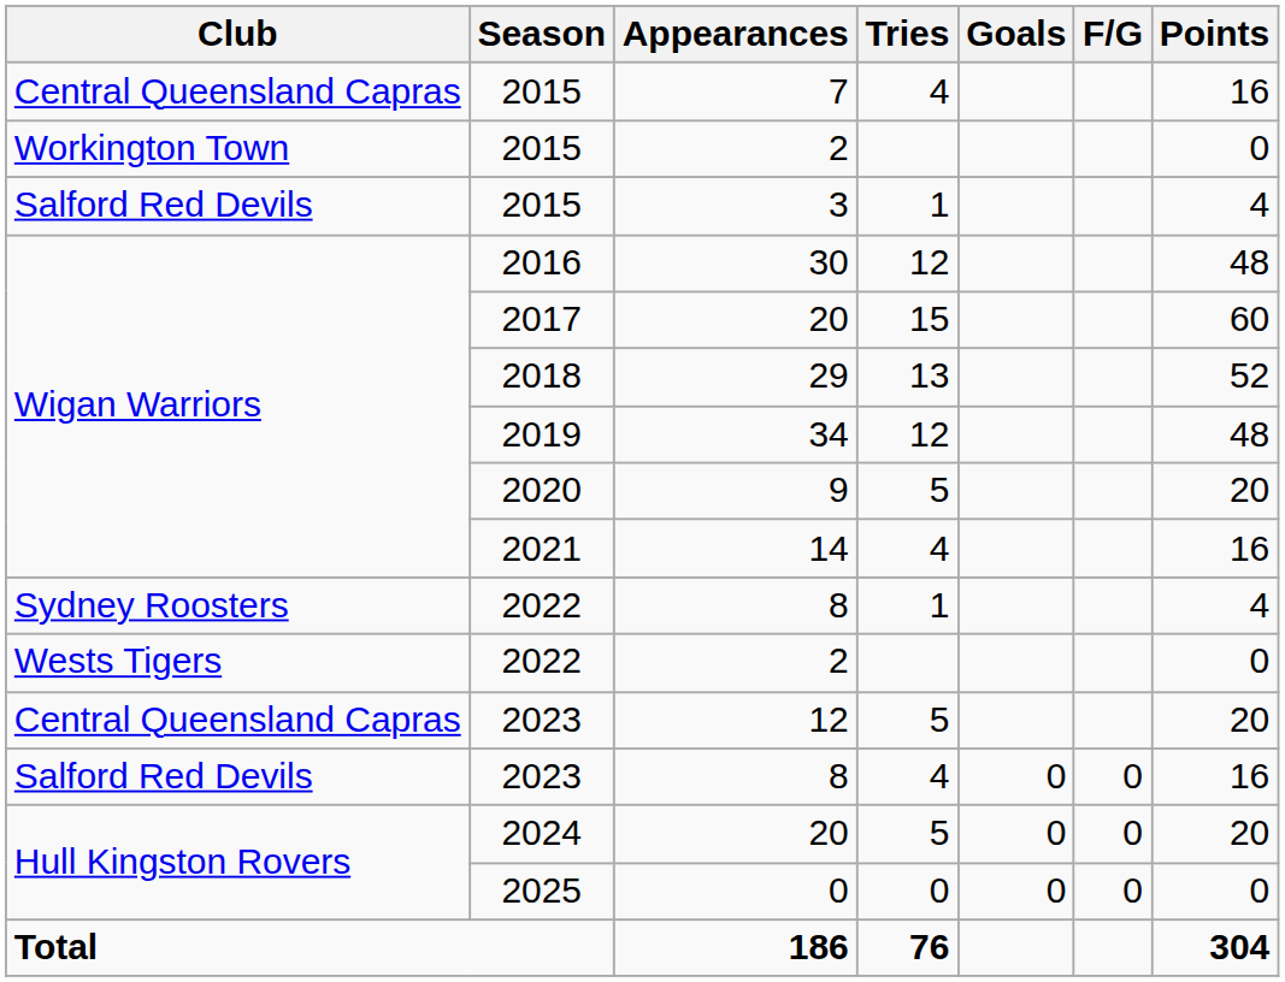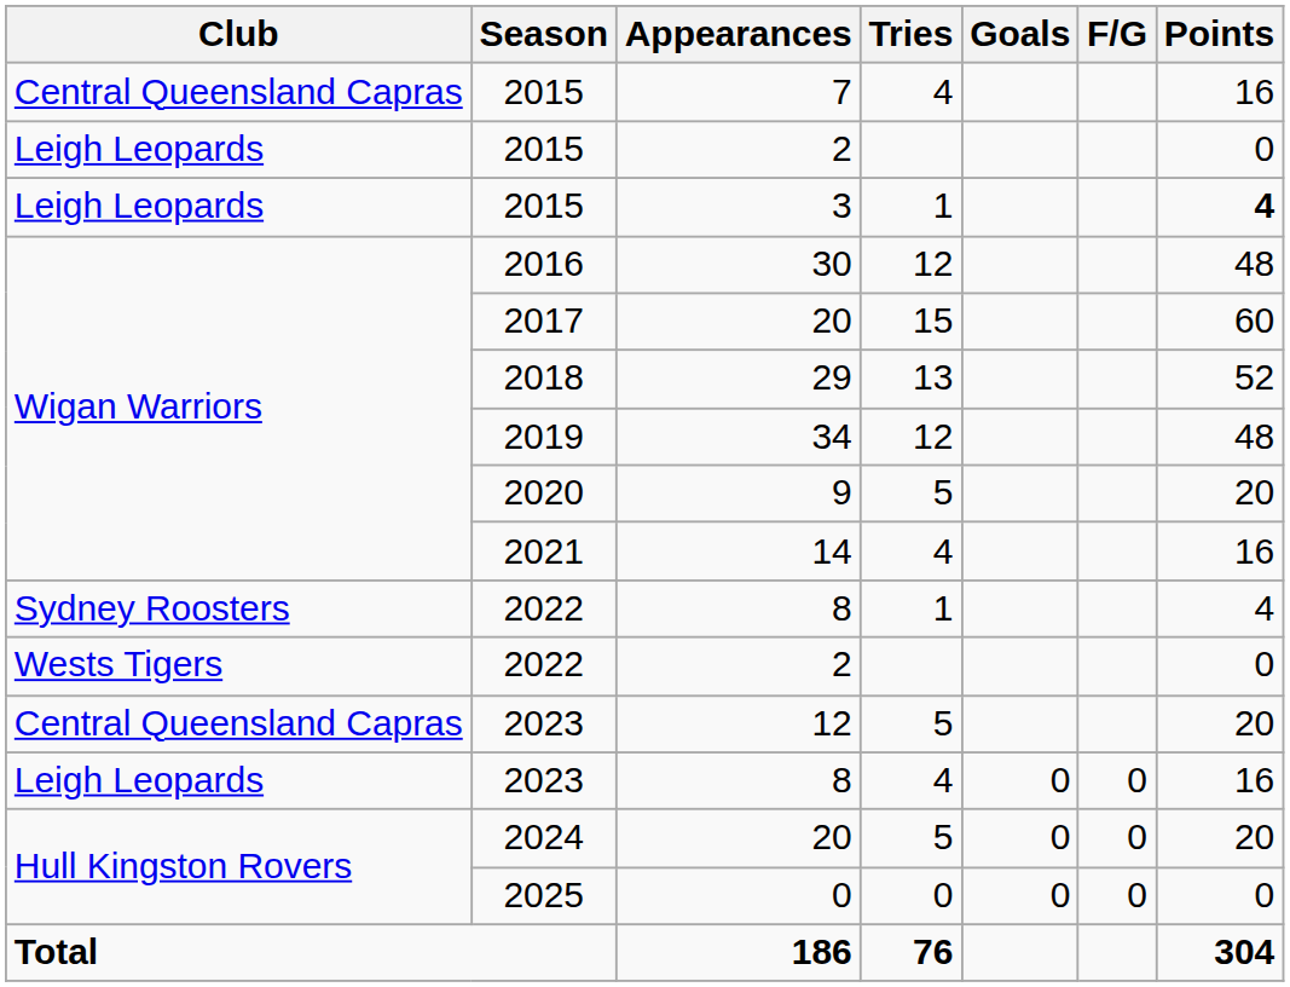2015 / 2 | Club: Workington Town -> Leigh Leopards
3 | Club: Salford Red Devils -> Leigh Leopards
3 | Points: normal -> bold
2023 / 8 | Club: Salford Red Devils -> Leigh Leopards
